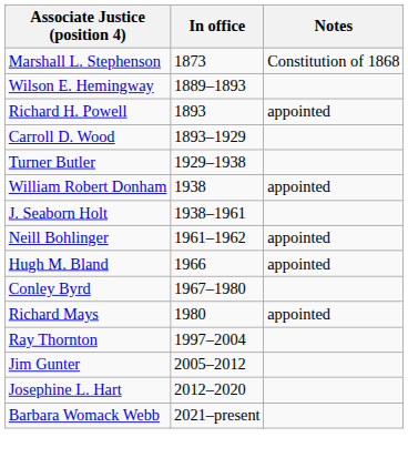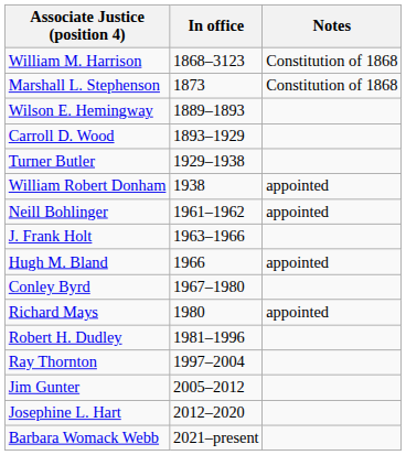+ row: William M. Harrison | 1868–3123 | Constitution of 1868
- row: Richard H. Powell | 1893 | appointed
- row: J. Seaborn Holt | 1938–1961
+ row: J. Frank Holt | 1963–1966
+ row: Robert H. Dudley | 1981–1996
